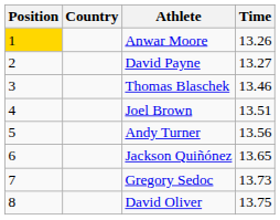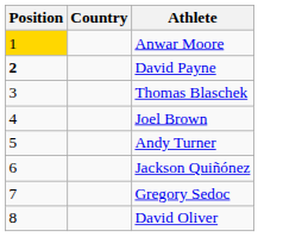- column: Time | 13.26 | 13.27 | 13.46 | 13.51 | 13.56 | 13.65 | 13.73 | 13.75
David Payne | Position: normal -> bold
